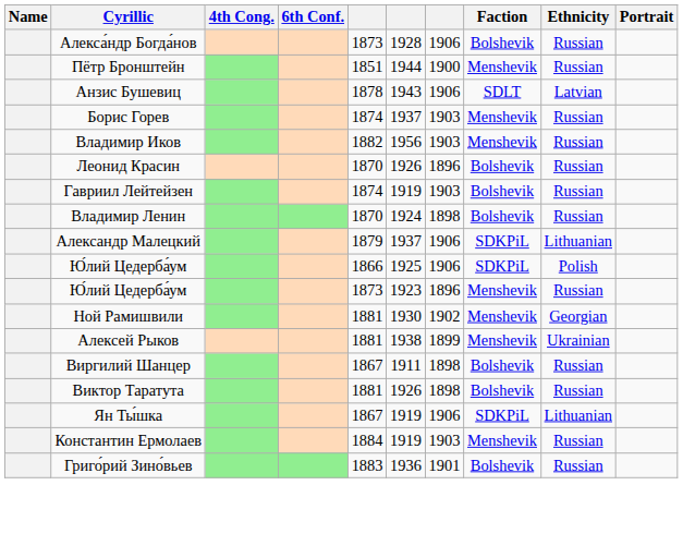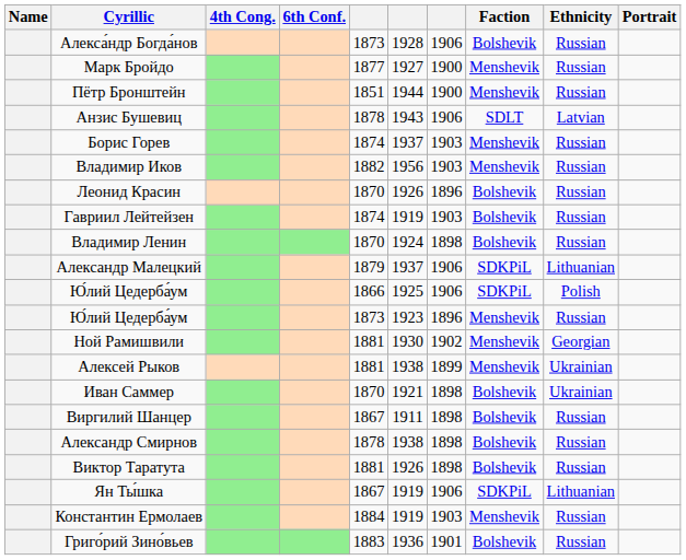+ row: Марк Бройдо | 1877 | 1927 | 1900 | Menshevik | Russian
+ row: Иван Саммер | 1870 | 1921 | 1898 | Bolshevik | Ukrainian
+ row: Александр Смирнов | 1878 | 1938 | 1898 | Bolshevik | Russian
